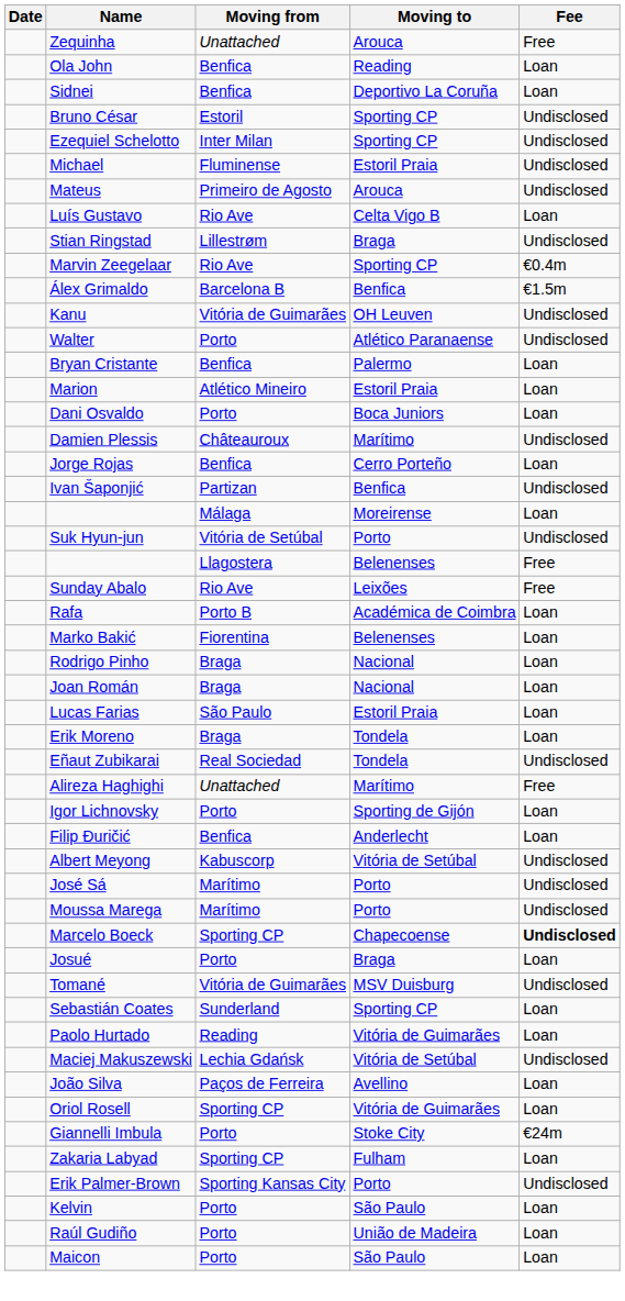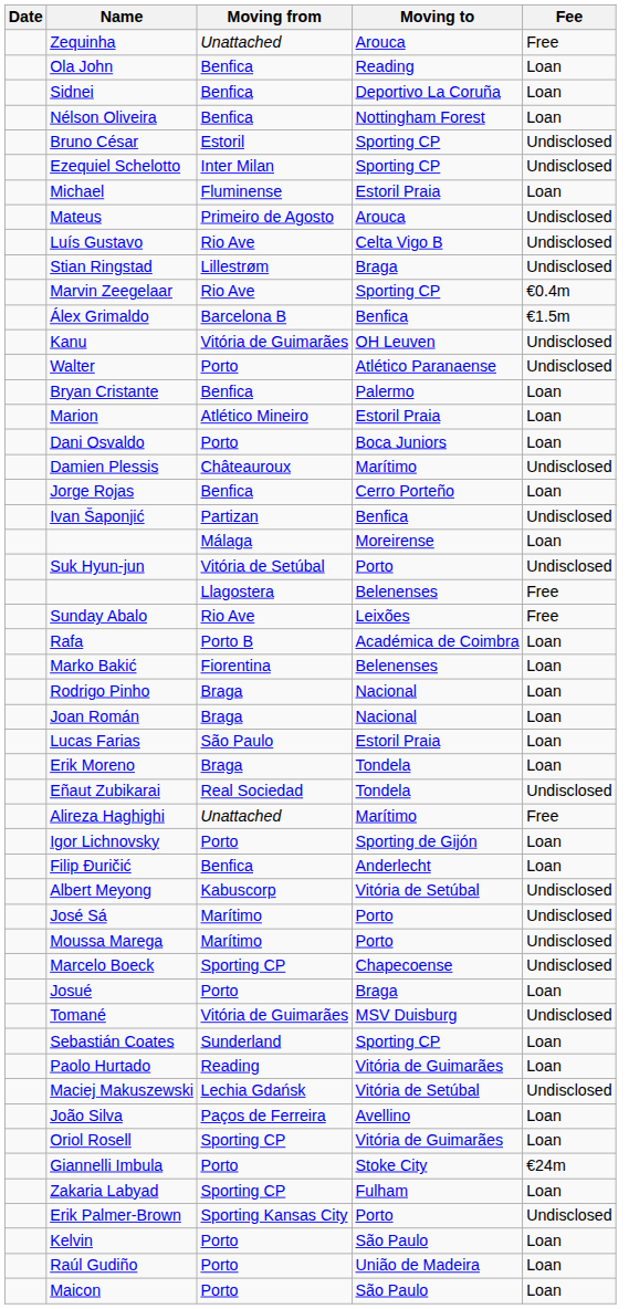+ row: Nélson Oliveira | Benfica | Nottingham Forest | Loan
Michael | Fee: Undisclosed -> Loan
Luís Gustavo | Fee: Loan -> Undisclosed
Marcelo Boeck | Fee: bold -> normal
